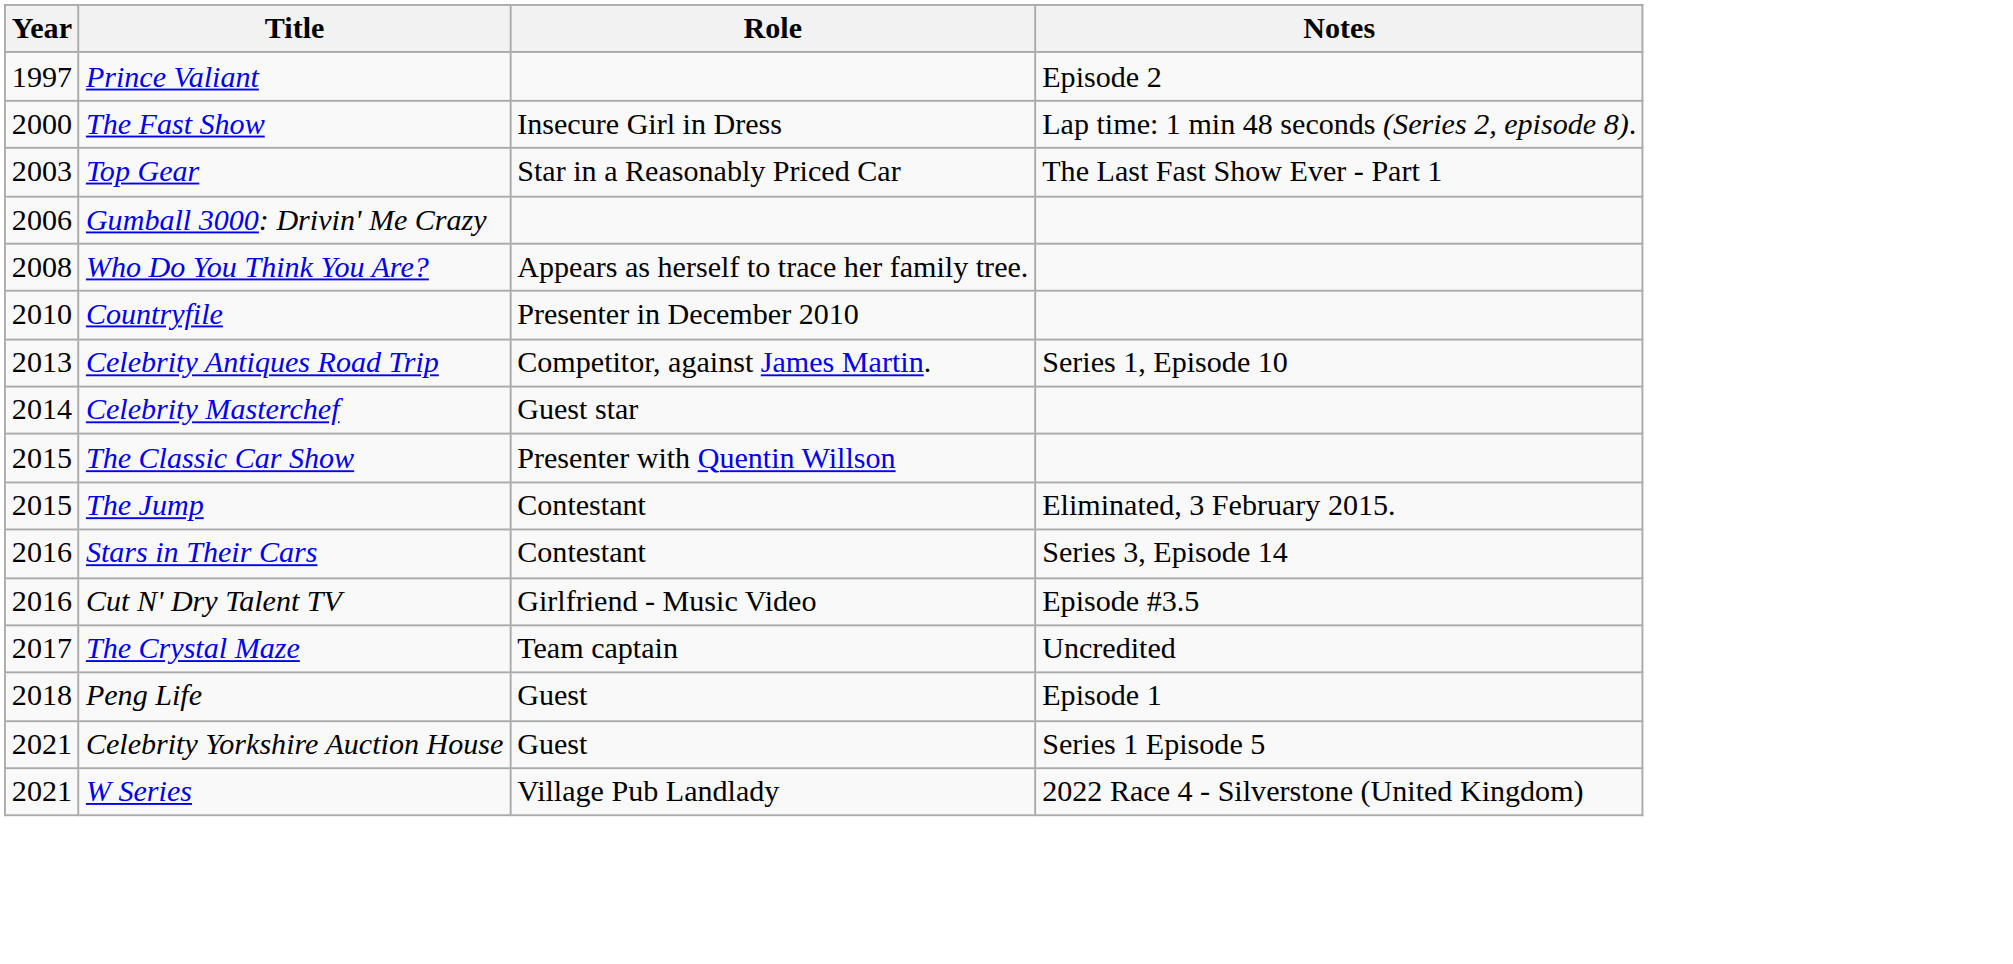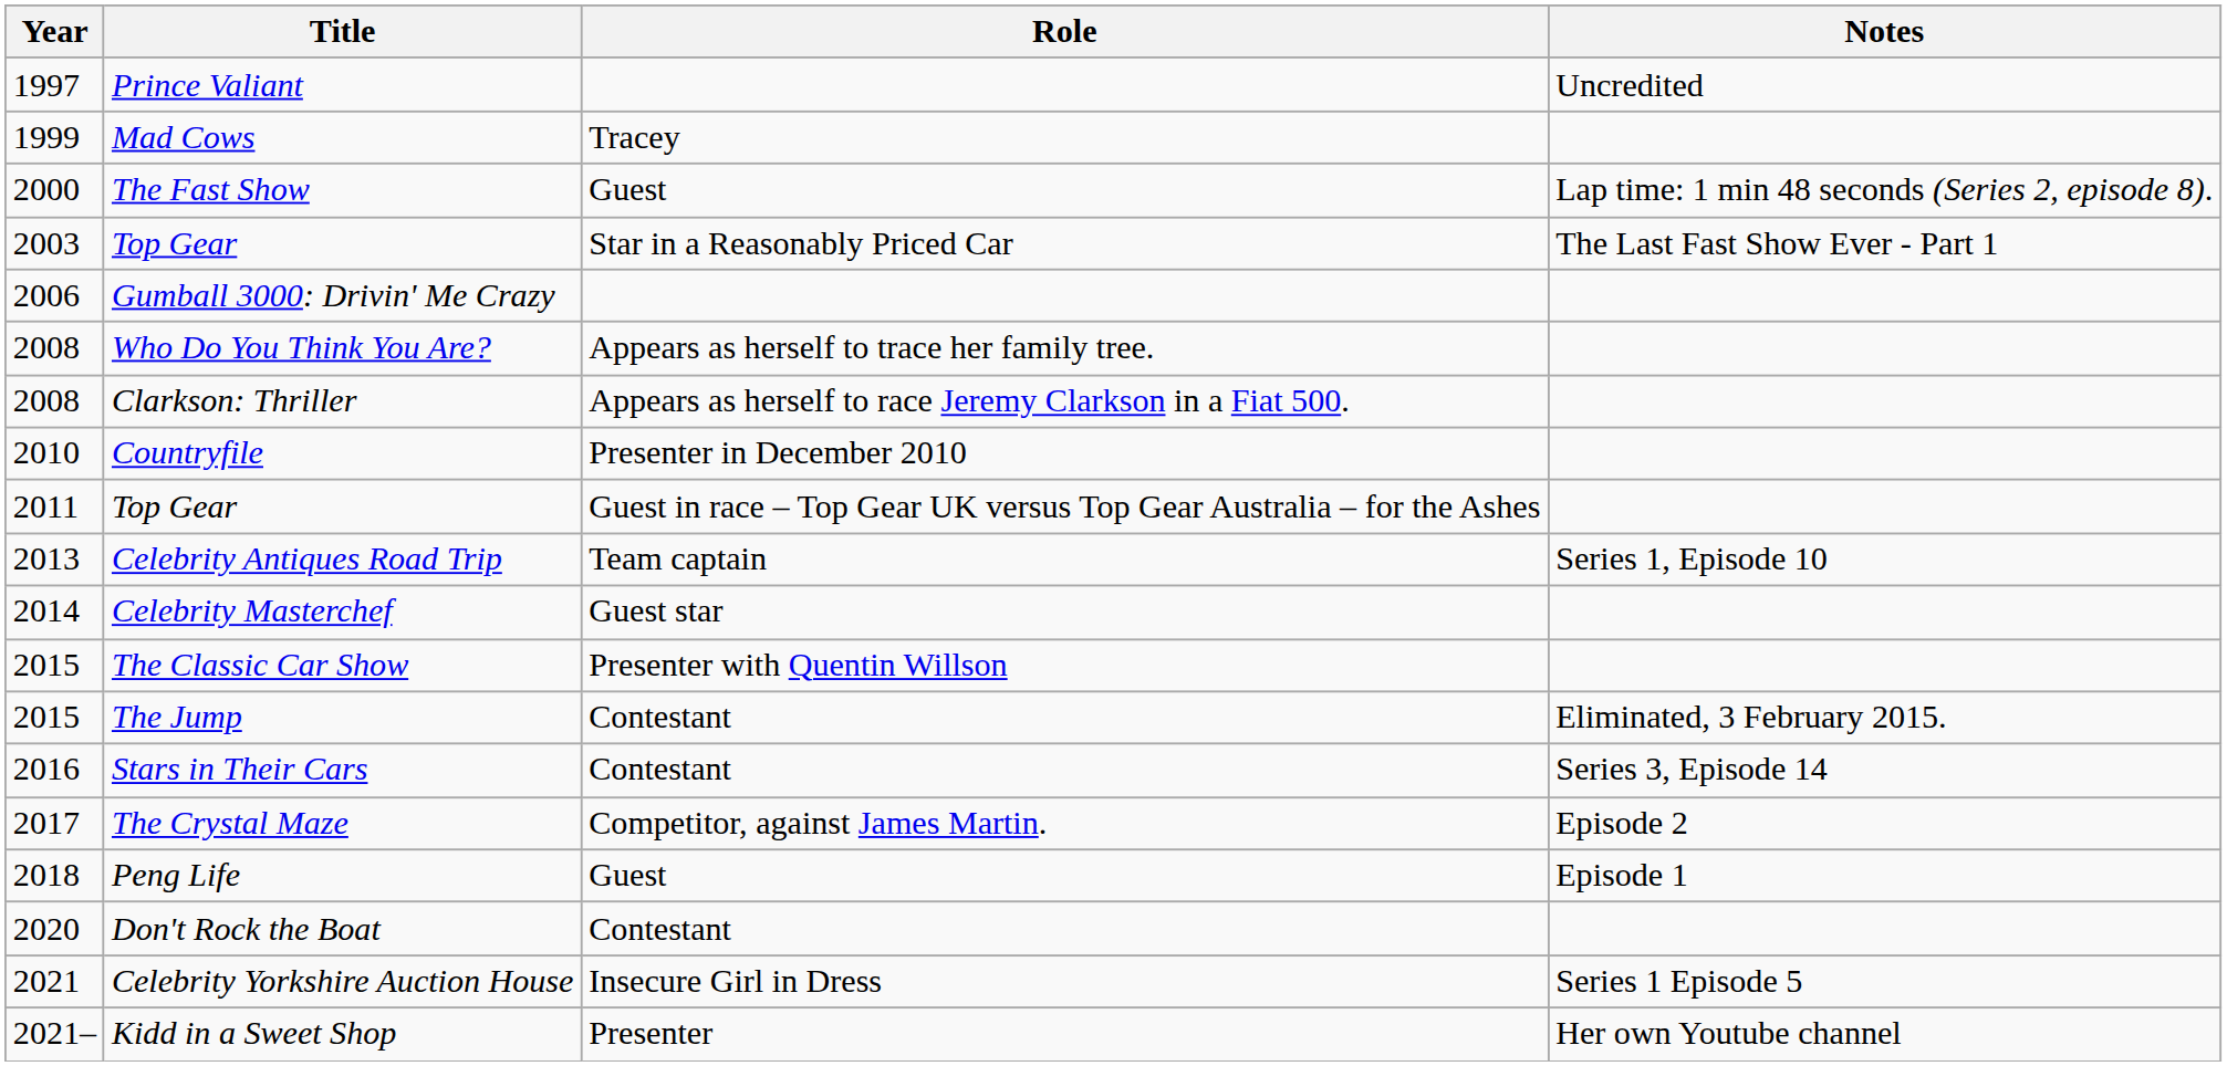Prince Valiant | Notes: Episode 2 -> Uncredited
+ row: 1999 | Mad Cows | Tracey
The Fast Show | Role: Insecure Girl in Dress -> Guest
+ row: 2008 | Clarkson: Thriller | Appears as herself to race Jeremy Clarkson in a Fiat 500.
+ row: 2011 | Top Gear | Guest in race – Top Gear UK versus Top Gear Australia – for the Ashes
Celebrity Antiques Road Trip | Role: Competitor, against James Martin. -> Team captain
- row: 2016 | Cut N' Dry Talent TV | Girlfriend - Music Video | Episode #3.5
The Crystal Maze | Role: Team captain -> Competitor, against James Martin.
The Crystal Maze | Notes: Uncredited -> Episode 2
+ row: 2020 | Don't Rock the Boat | Contestant
Celebrity Yorkshire Auction House | Role: Guest -> Insecure Girl in Dress
+ row: 2021– | Kidd in a Sweet Shop | Presenter | Her own Youtube channel
- row: 2021 | W Series | Village Pub Landlady | 2022 Race 4 - Silverstone (United Kingdom)
